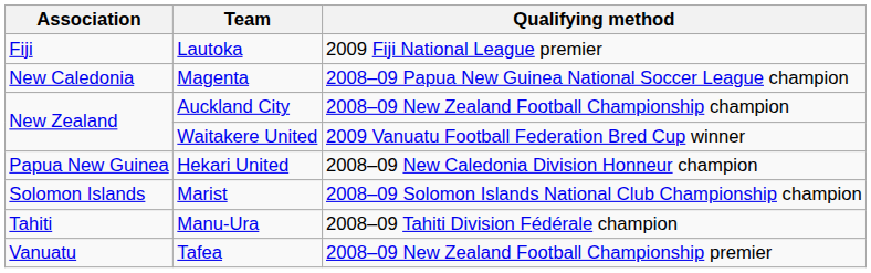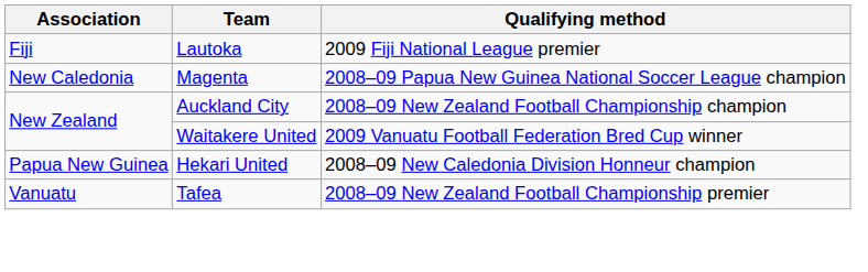- row: Solomon Islands | Marist | 2008–09 Solomon Islands National Club Championship champion
- row: Tahiti | Manu-Ura | 2008–09 Tahiti Division Fédérale champion
